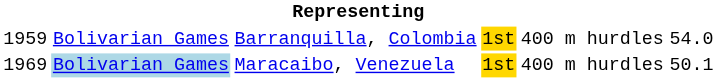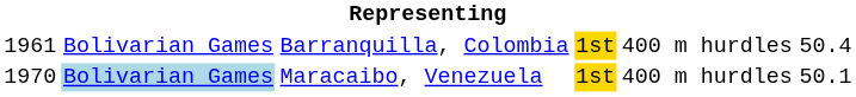Barranquilla, Colombia | column 1: 1959 -> 1961
Barranquilla, Colombia | column 6: 54.0 -> 50.4
Maracaibo, Venezuela | column 1: 1969 -> 1970
